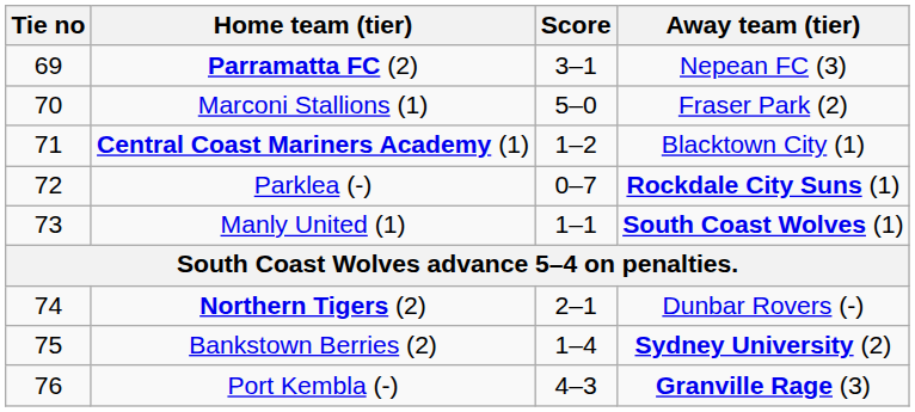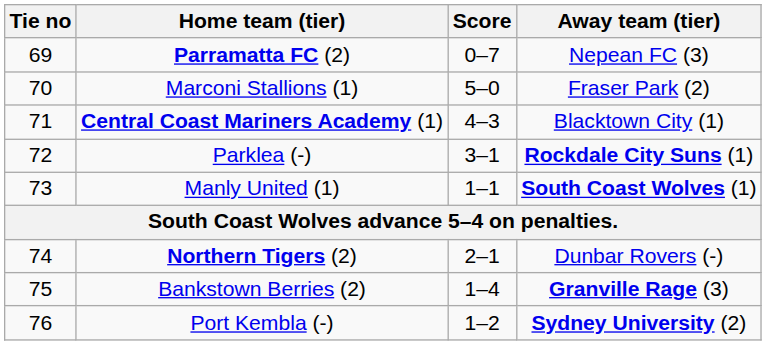Parramatta FC (2) | Score: 3–1 -> 0–7
Central Coast Mariners Academy (1) | Score: 1–2 -> 4–3
Parklea (-) | Score: 0–7 -> 3–1
Bankstown Berries (2) | Away team (tier): Sydney University (2) -> Granville Rage (3)
Port Kembla (-) | Score: 4–3 -> 1–2
Port Kembla (-) | Away team (tier): Granville Rage (3) -> Sydney University (2)
